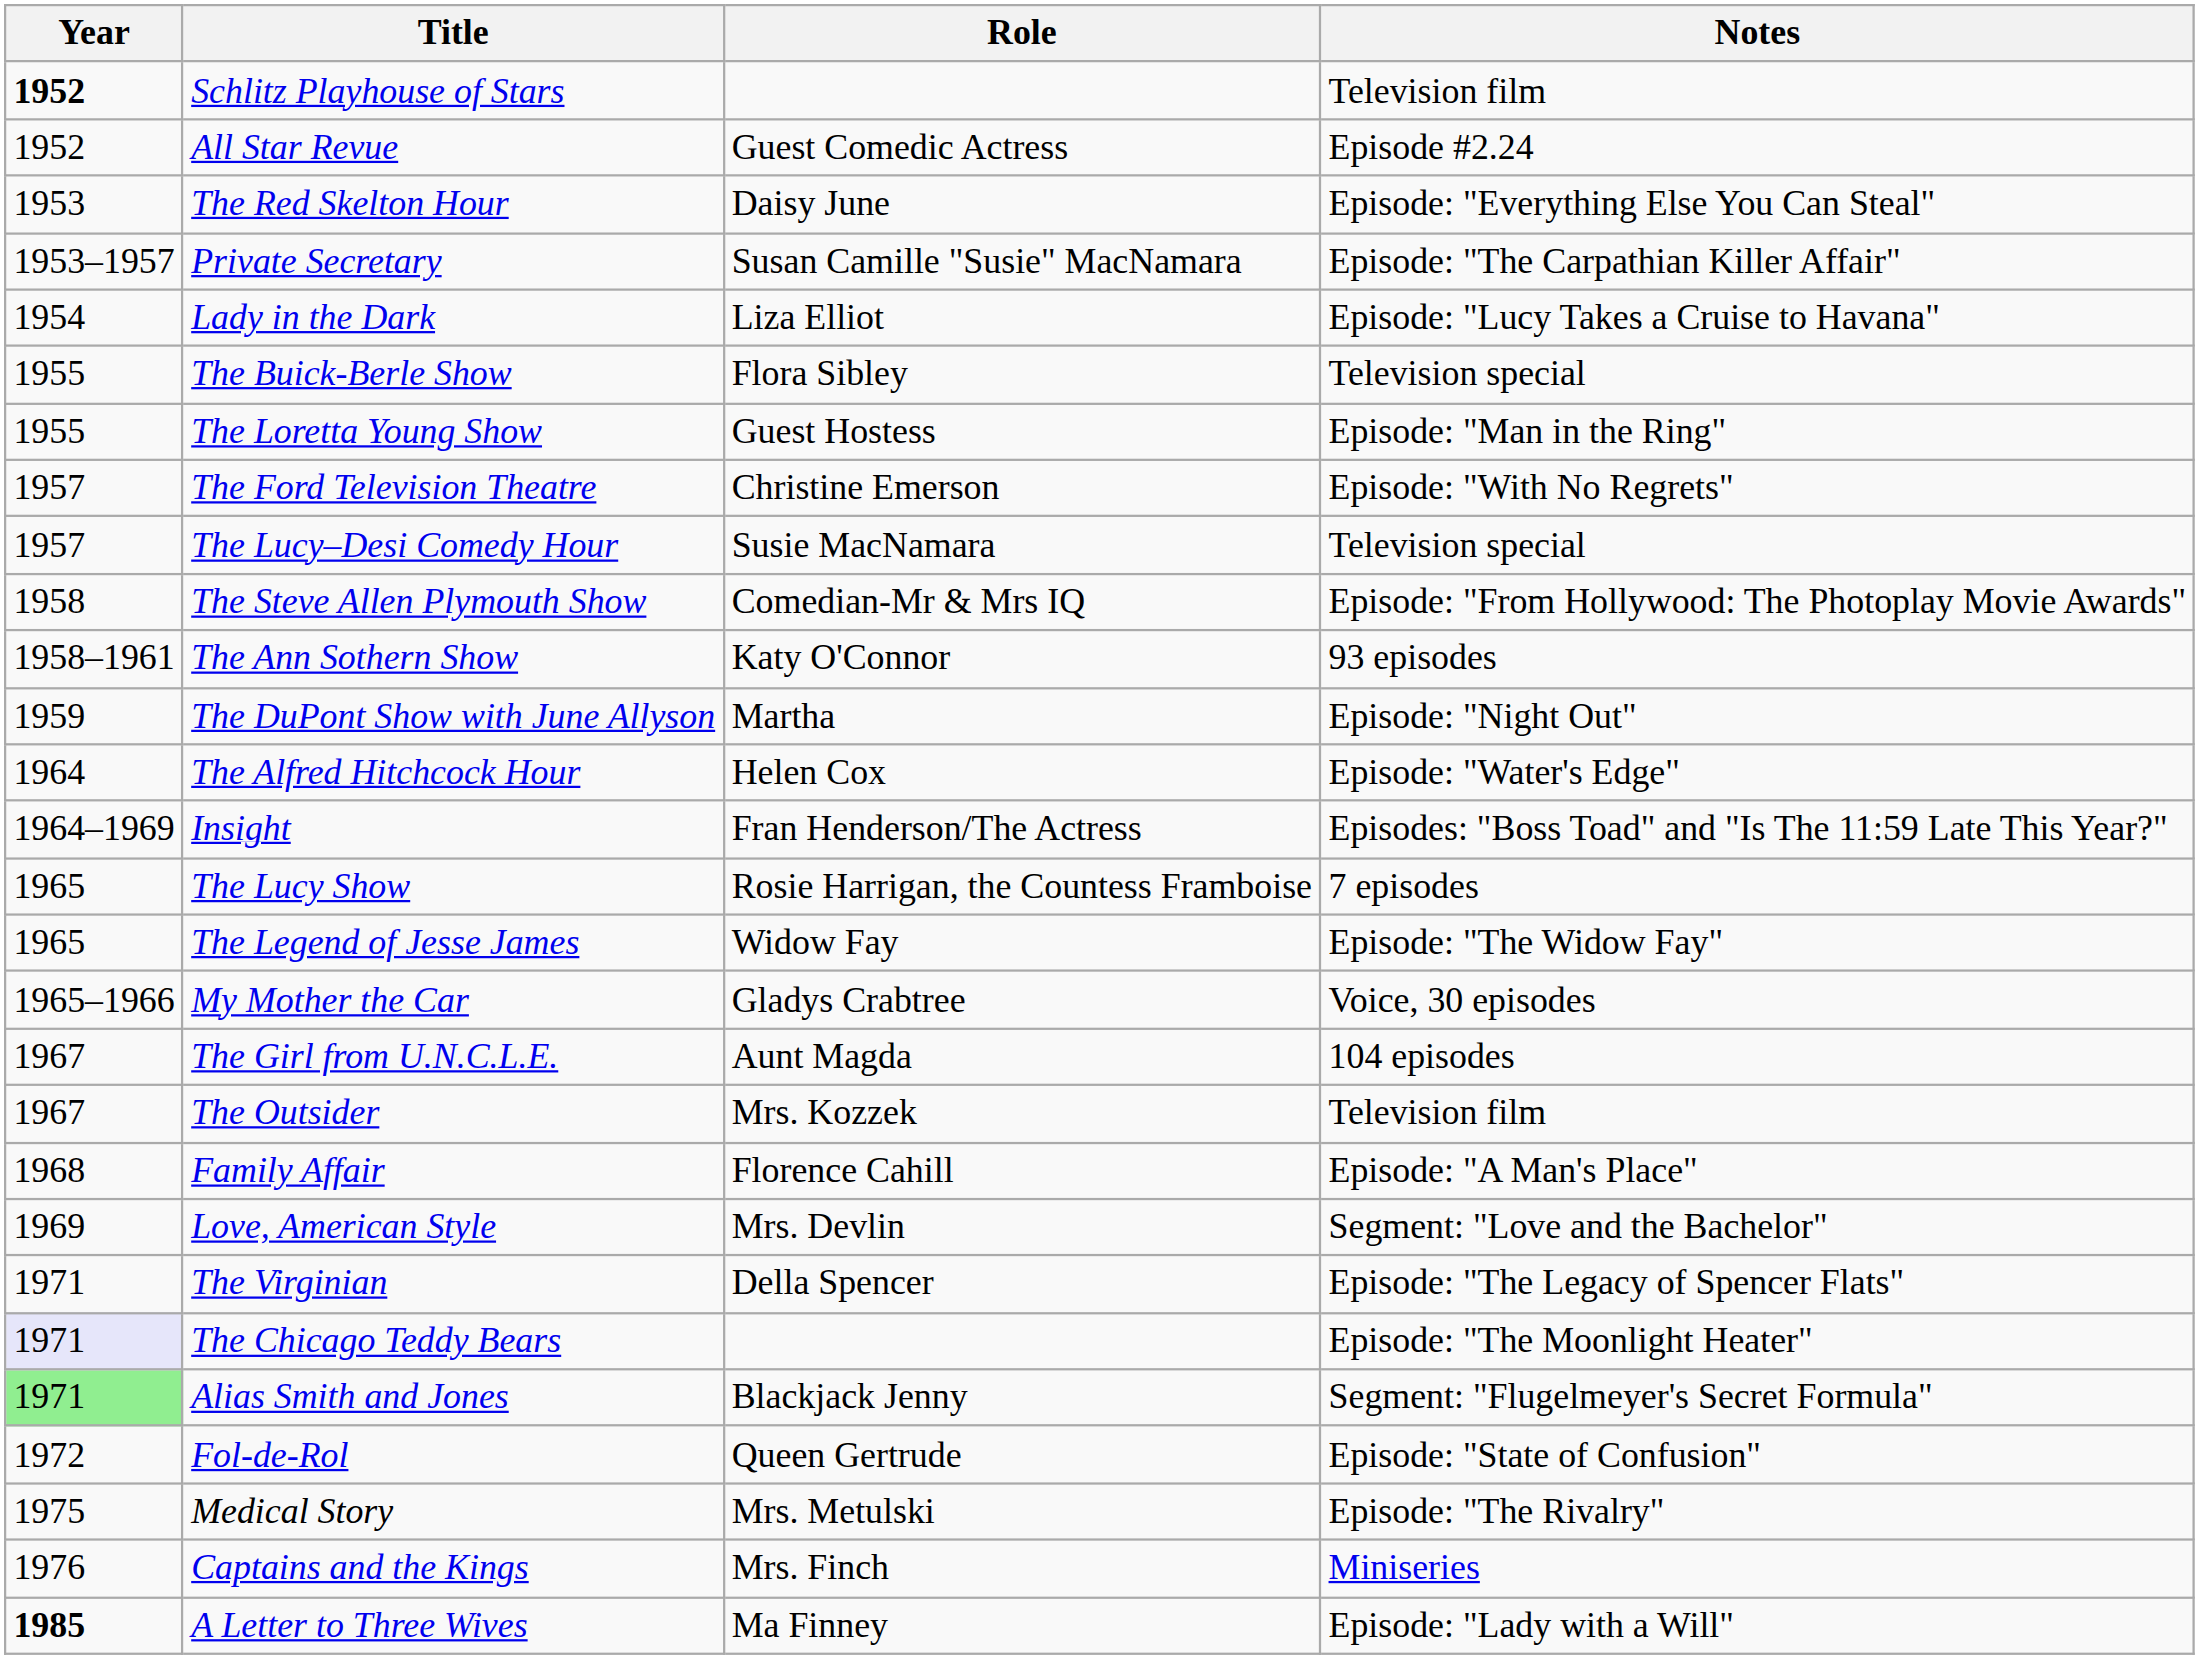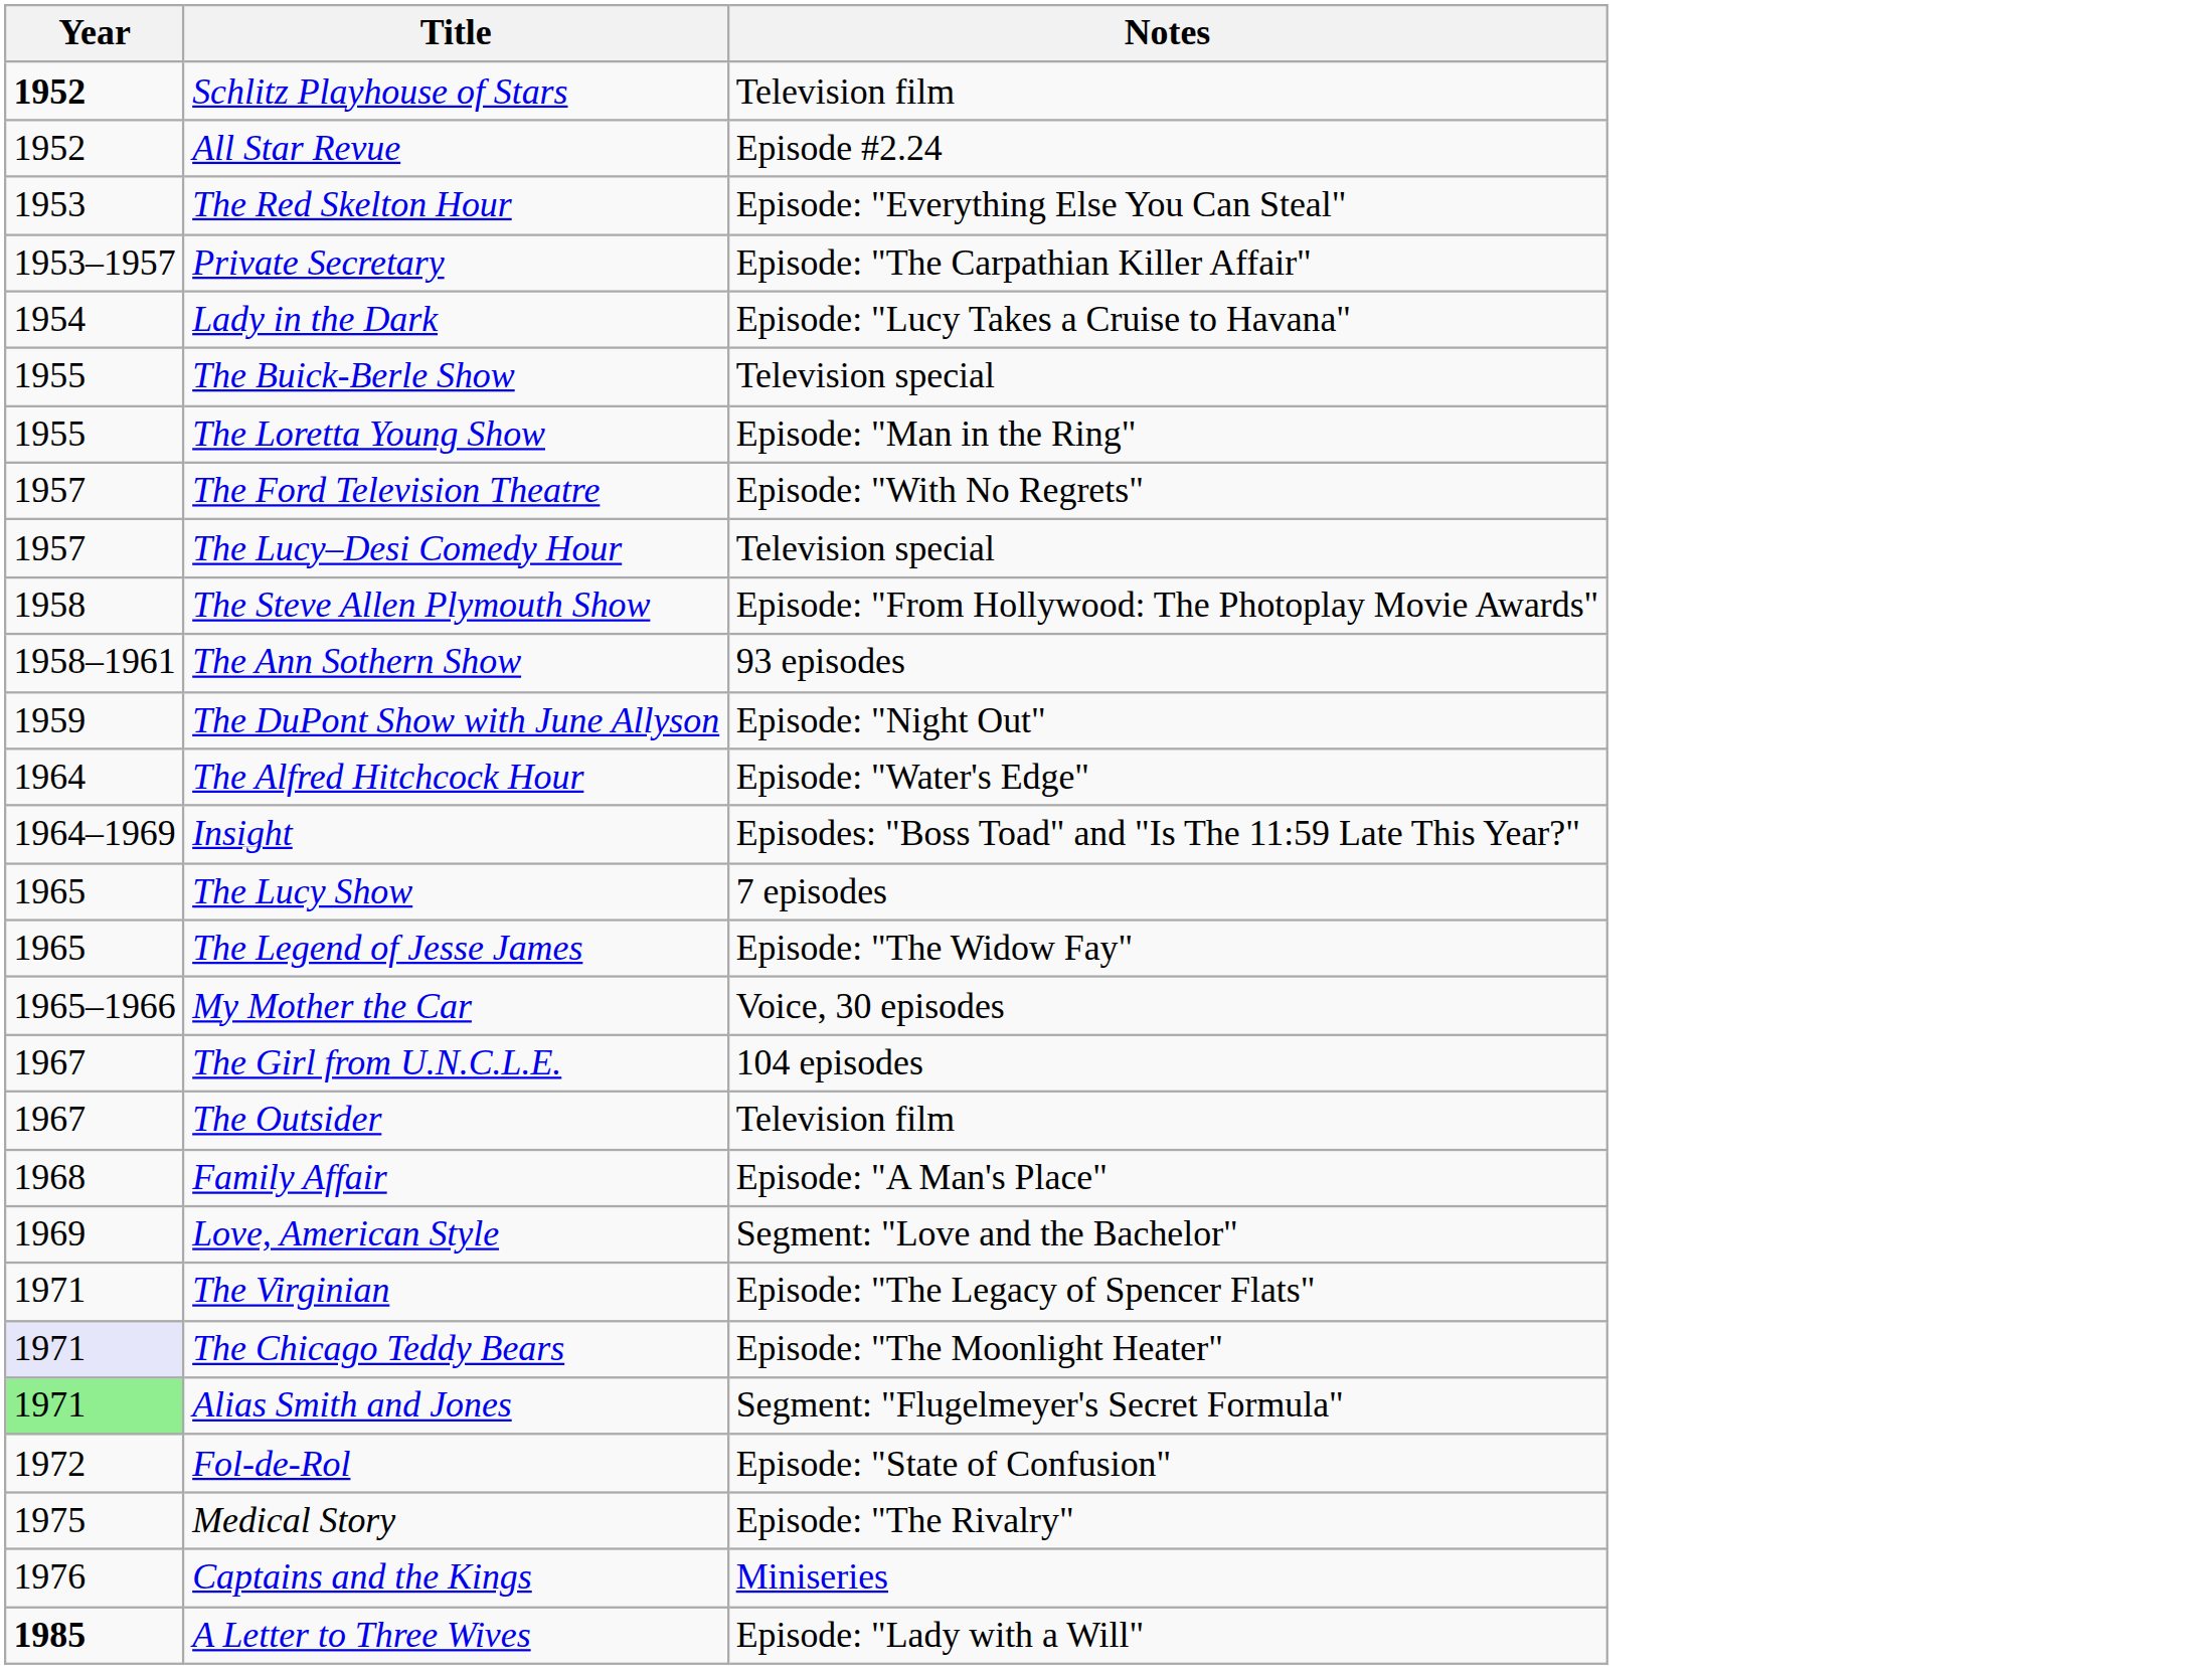- column: Role | Guest Comedic Actress | Daisy June | Susan Camille "Susie" MacNamara | Liza Elliot | Flora Sibley | Guest Hostess | Christine Emerson | Susie MacNamara | Comedian-Mr & Mrs IQ | Katy O'Connor | Martha | Helen Cox | Fran Henderson/The Actress | Rosie Harrigan, the Countess Framboise | Widow Fay | Gladys Crabtree | Aunt Magda | Mrs. Kozzek | Florence Cahill | Mrs. Devlin | Della Spencer | Blackjack Jenny | Queen Gertrude | Mrs. Metulski | Mrs. Finch | Ma Finney
